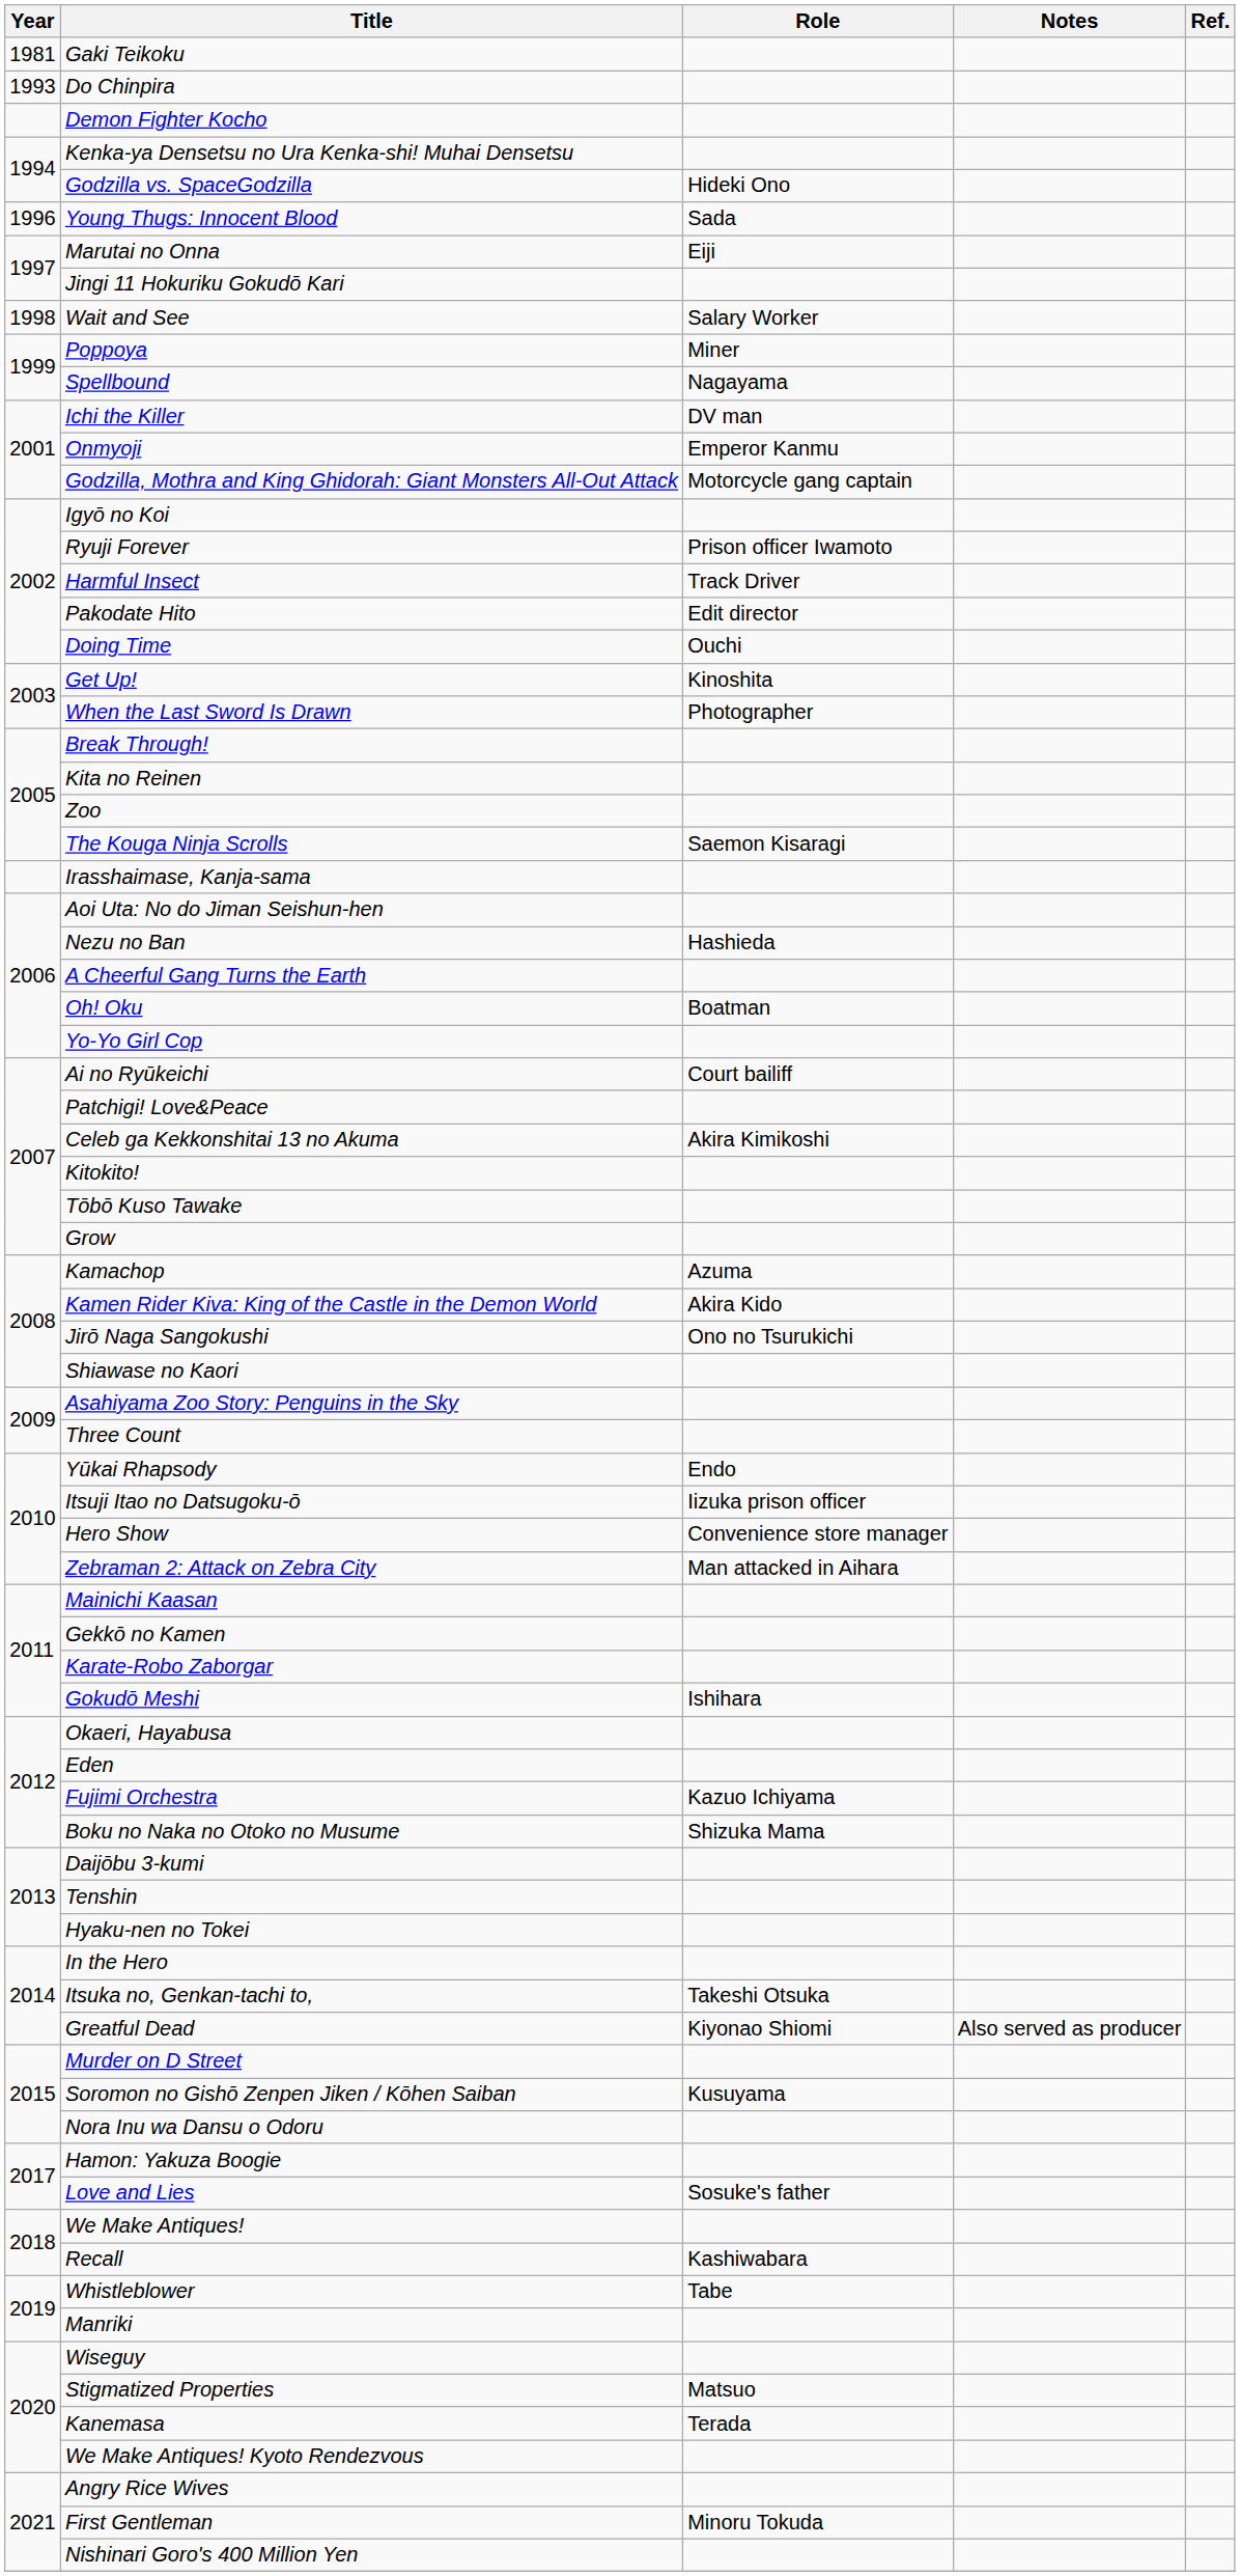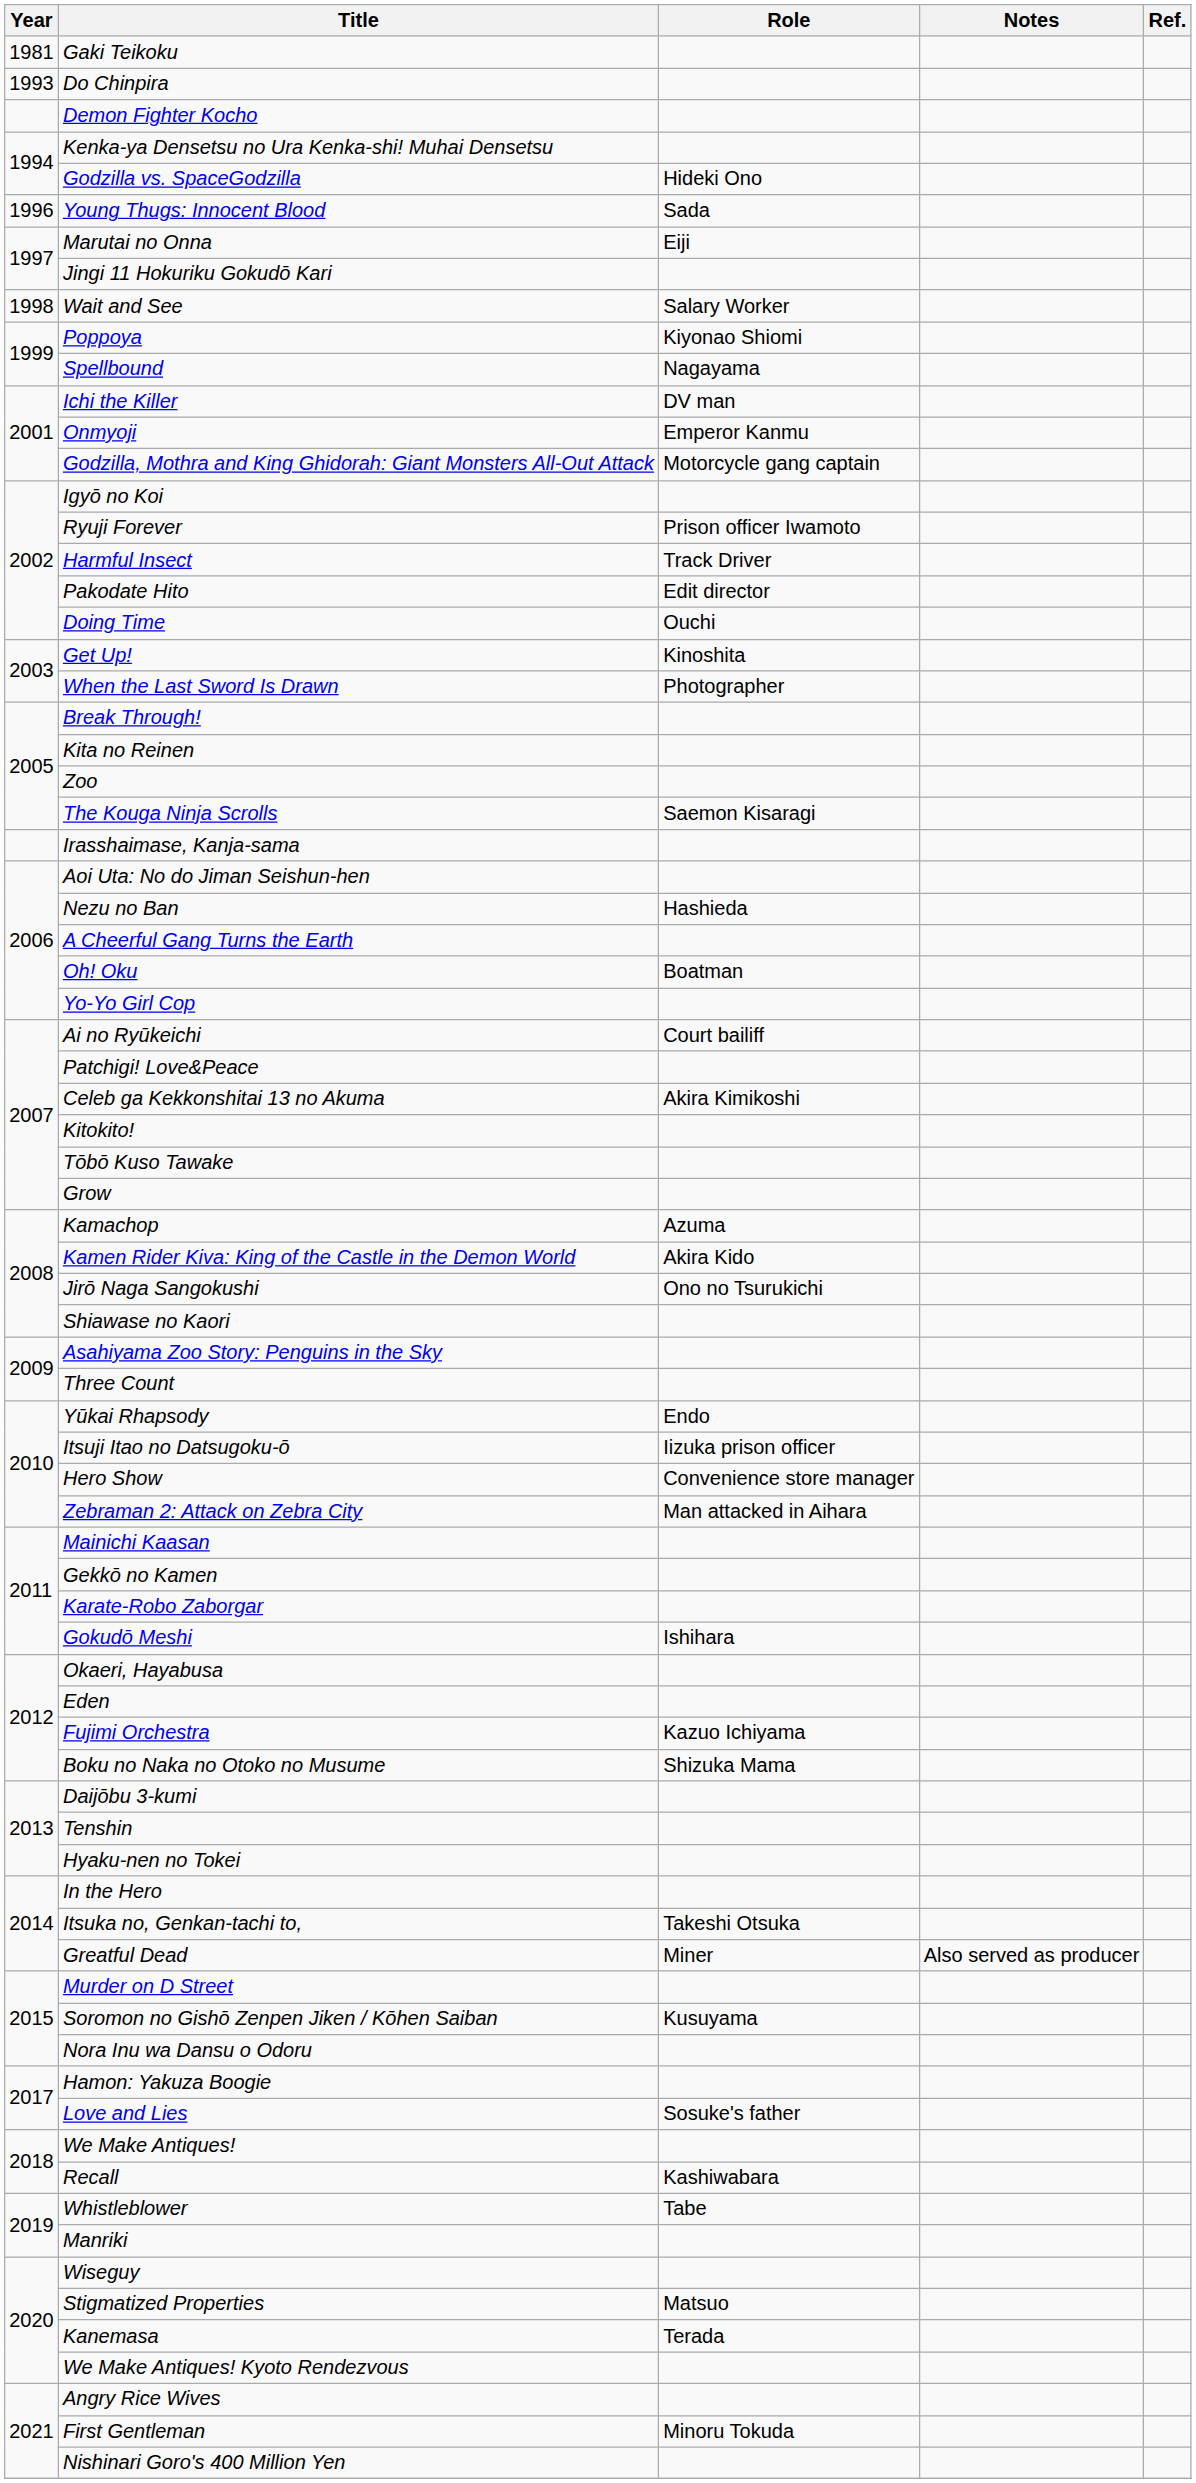Poppoya | Role: Miner -> Kiyonao Shiomi
Greatful Dead | Role: Kiyonao Shiomi -> Miner
